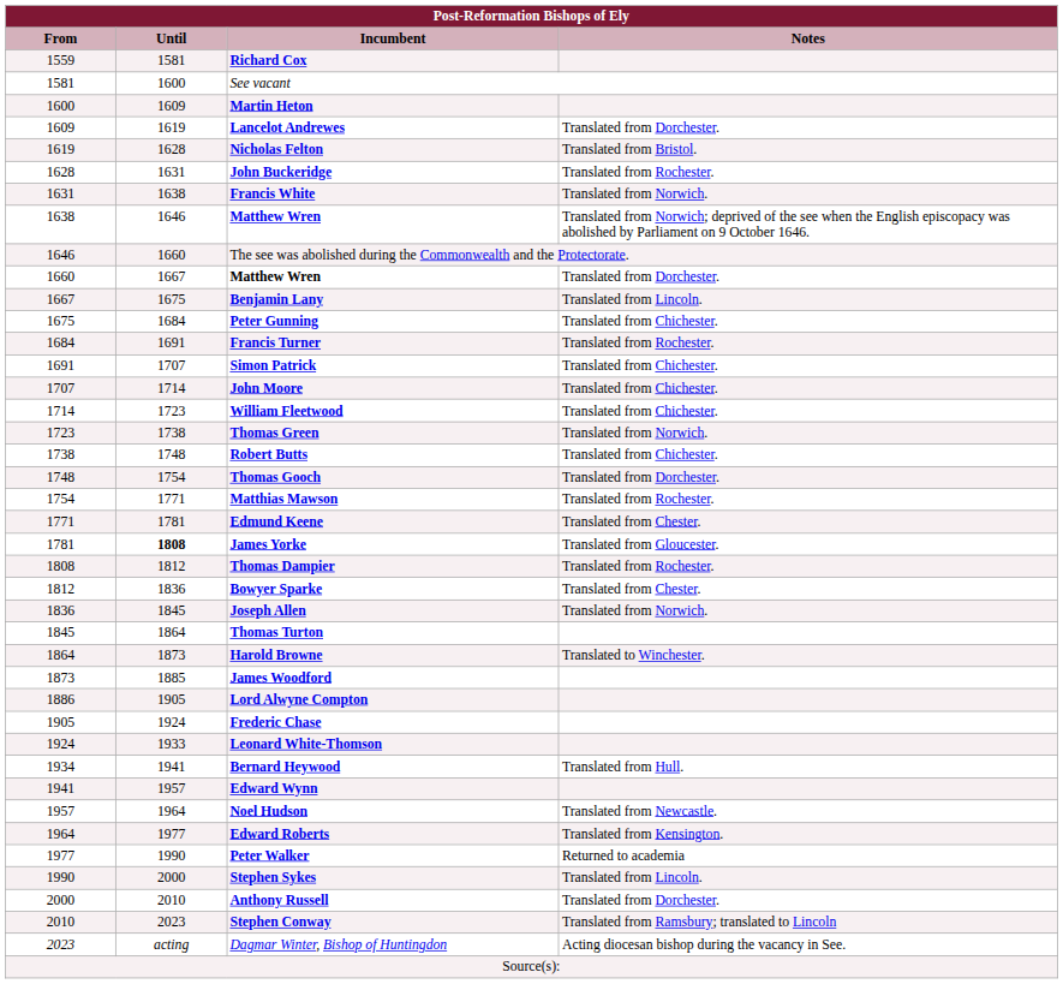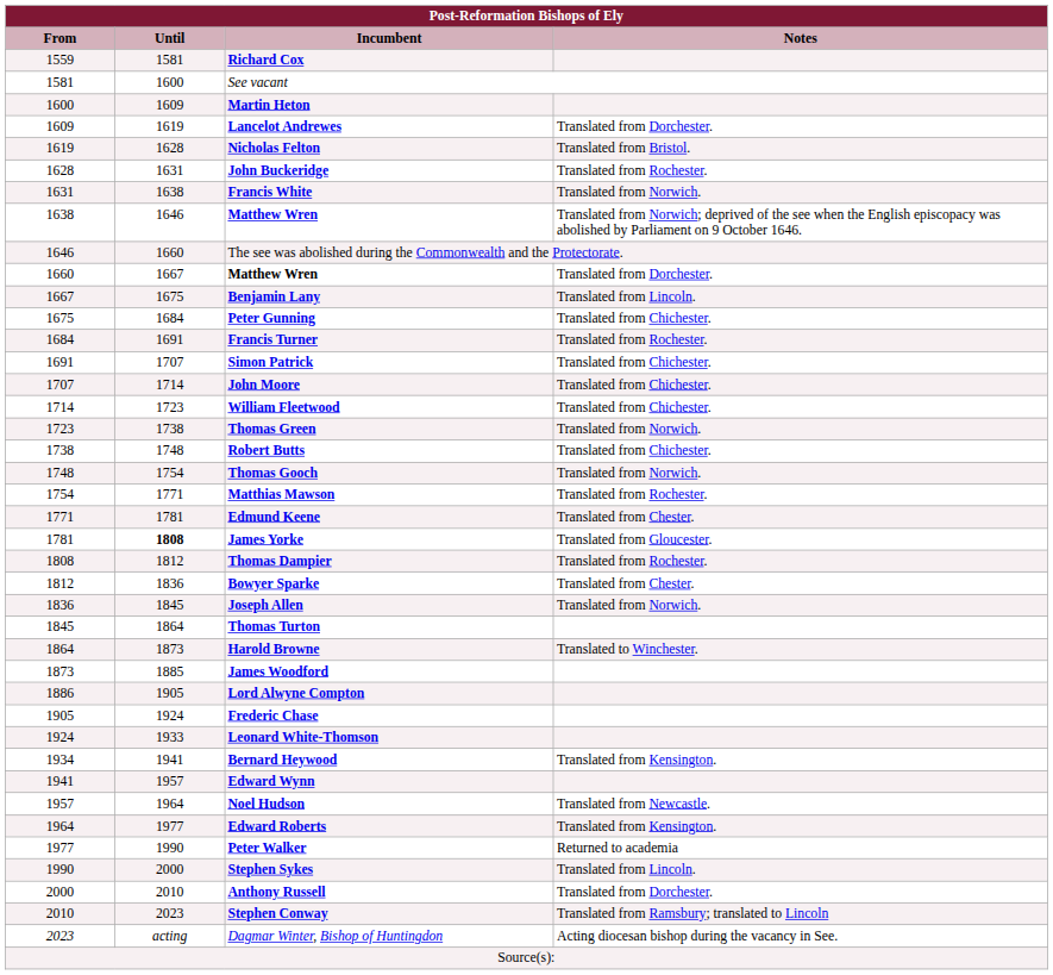Thomas Gooch | Notes: Translated from Dorchester. -> Translated from Norwich.
Bernard Heywood | Notes: Translated from Hull. -> Translated from Kensington.
